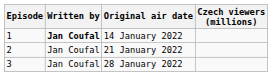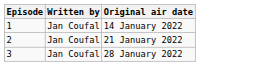- column: Czech viewers (millions)
14 January 2022 | Written by: bold -> normal
